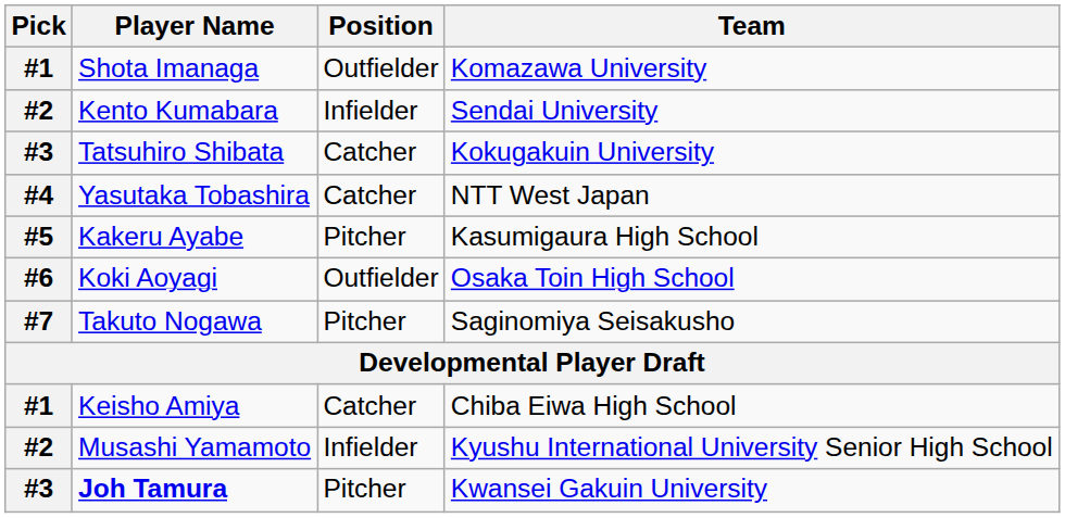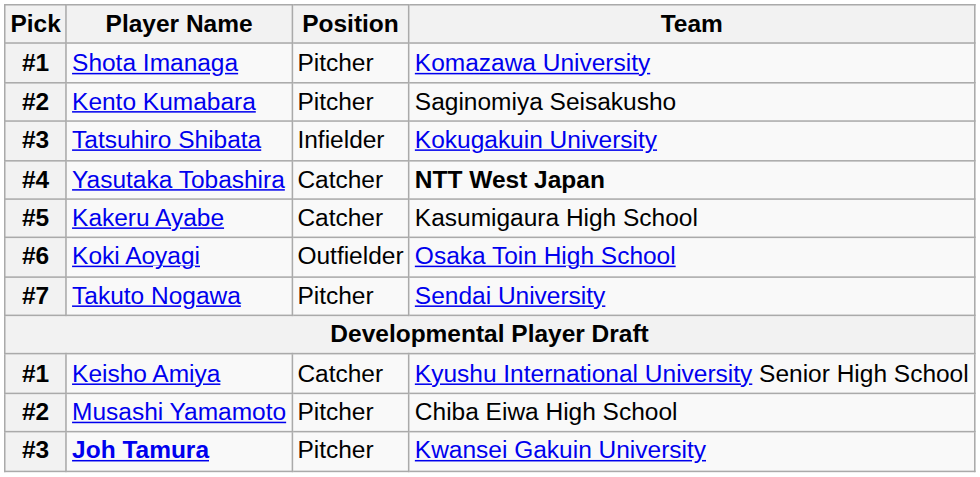Shota Imanaga | Position: Outfielder -> Pitcher
Kento Kumabara | Position: Infielder -> Pitcher
Kento Kumabara | Team: Sendai University -> Saginomiya Seisakusho
Tatsuhiro Shibata | Position: Catcher -> Infielder
Yasutaka Tobashira | Team: normal -> bold
Kakeru Ayabe | Position: Pitcher -> Catcher
Takuto Nogawa | Team: Saginomiya Seisakusho -> Sendai University
Keisho Amiya | Team: Chiba Eiwa High School -> Kyushu International University Senior High School
Musashi Yamamoto | Position: Infielder -> Pitcher
Musashi Yamamoto | Team: Kyushu International University Senior High School -> Chiba Eiwa High School
